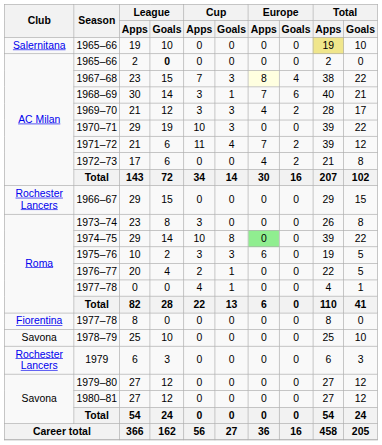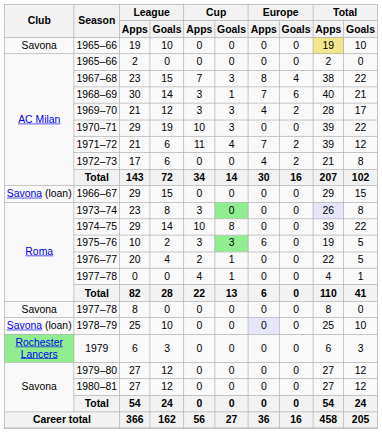1965–66 / 19 | Club: Salernitana -> Savona
1965–66 / 2 | League / Goals: bold -> normal
1967–68 | Europe / Apps: lightyellow background -> no background
1966–67 | Club: Rochester Lancers -> Savona (loan)
1973–74 | Cup / Goals: no background -> lightgreen background
1973–74 | Total / Apps: no background -> lavender background
1974–75 | Europe / Apps: lightgreen background -> no background
1975–76 | Cup / Goals: no background -> lightgreen background
1977–78 / 8 | Club: Fiorentina -> Savona
1978–79 | Club: Savona -> Savona (loan)
1978–79 | Europe / Apps: no background -> lavender background
1979 | Club: no background -> lightgreen background
